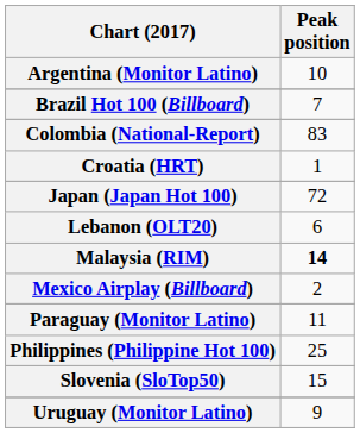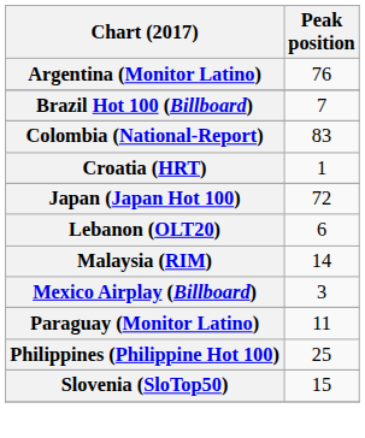Argentina (Monitor Latino) | Peak position: 10 -> 76
Malaysia (RIM) | Peak position: bold -> normal
Mexico Airplay (Billboard) | Peak position: 2 -> 3
- row: Uruguay (Monitor Latino) | 9
